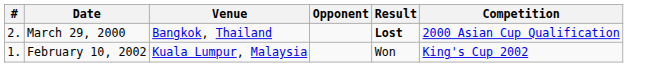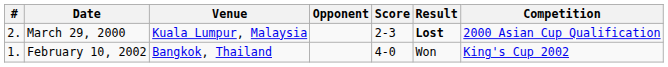+ column: Score | 2-3 | 4-0
March 29, 2000 | Venue: Bangkok, Thailand -> Kuala Lumpur, Malaysia
February 10, 2002 | Venue: Kuala Lumpur, Malaysia -> Bangkok, Thailand
